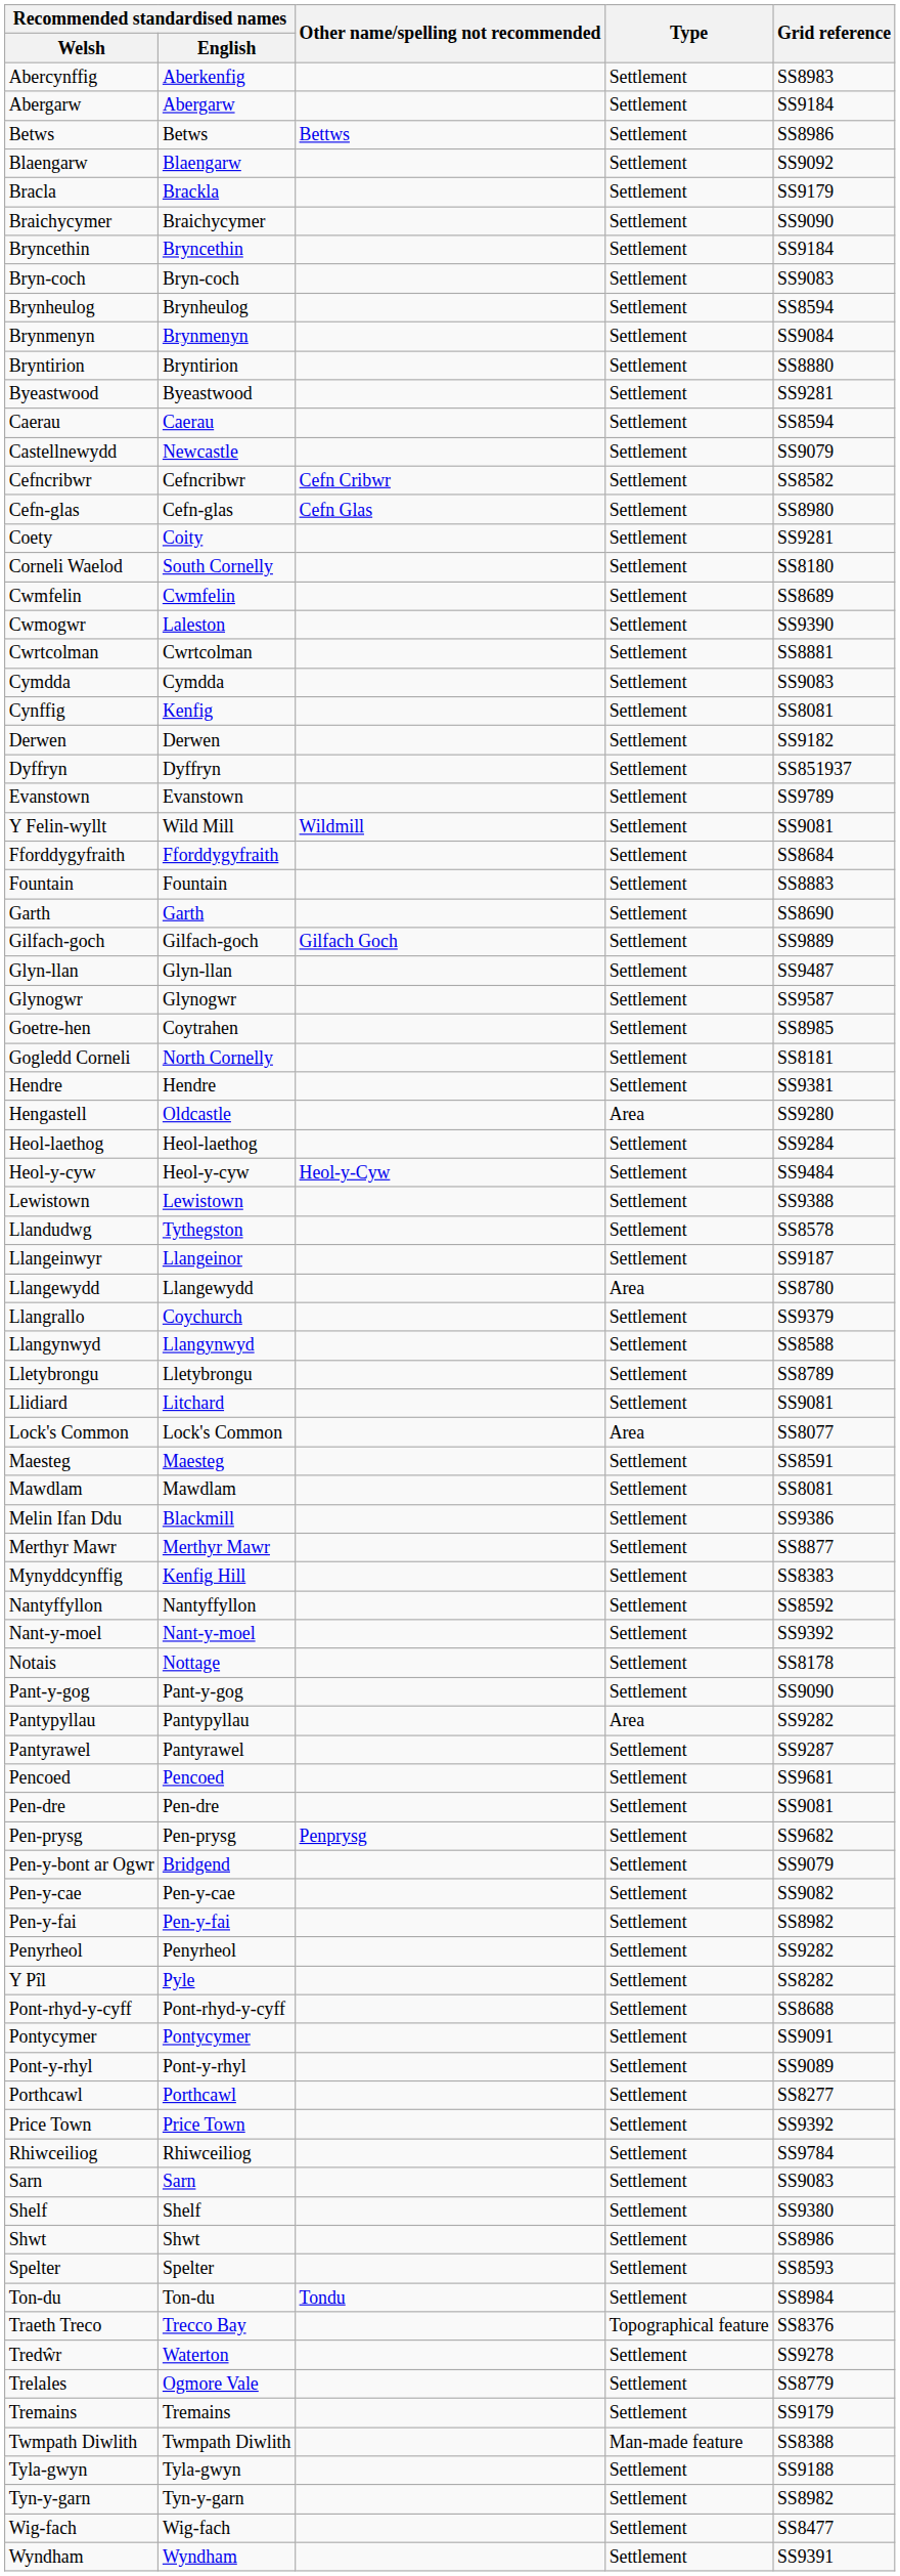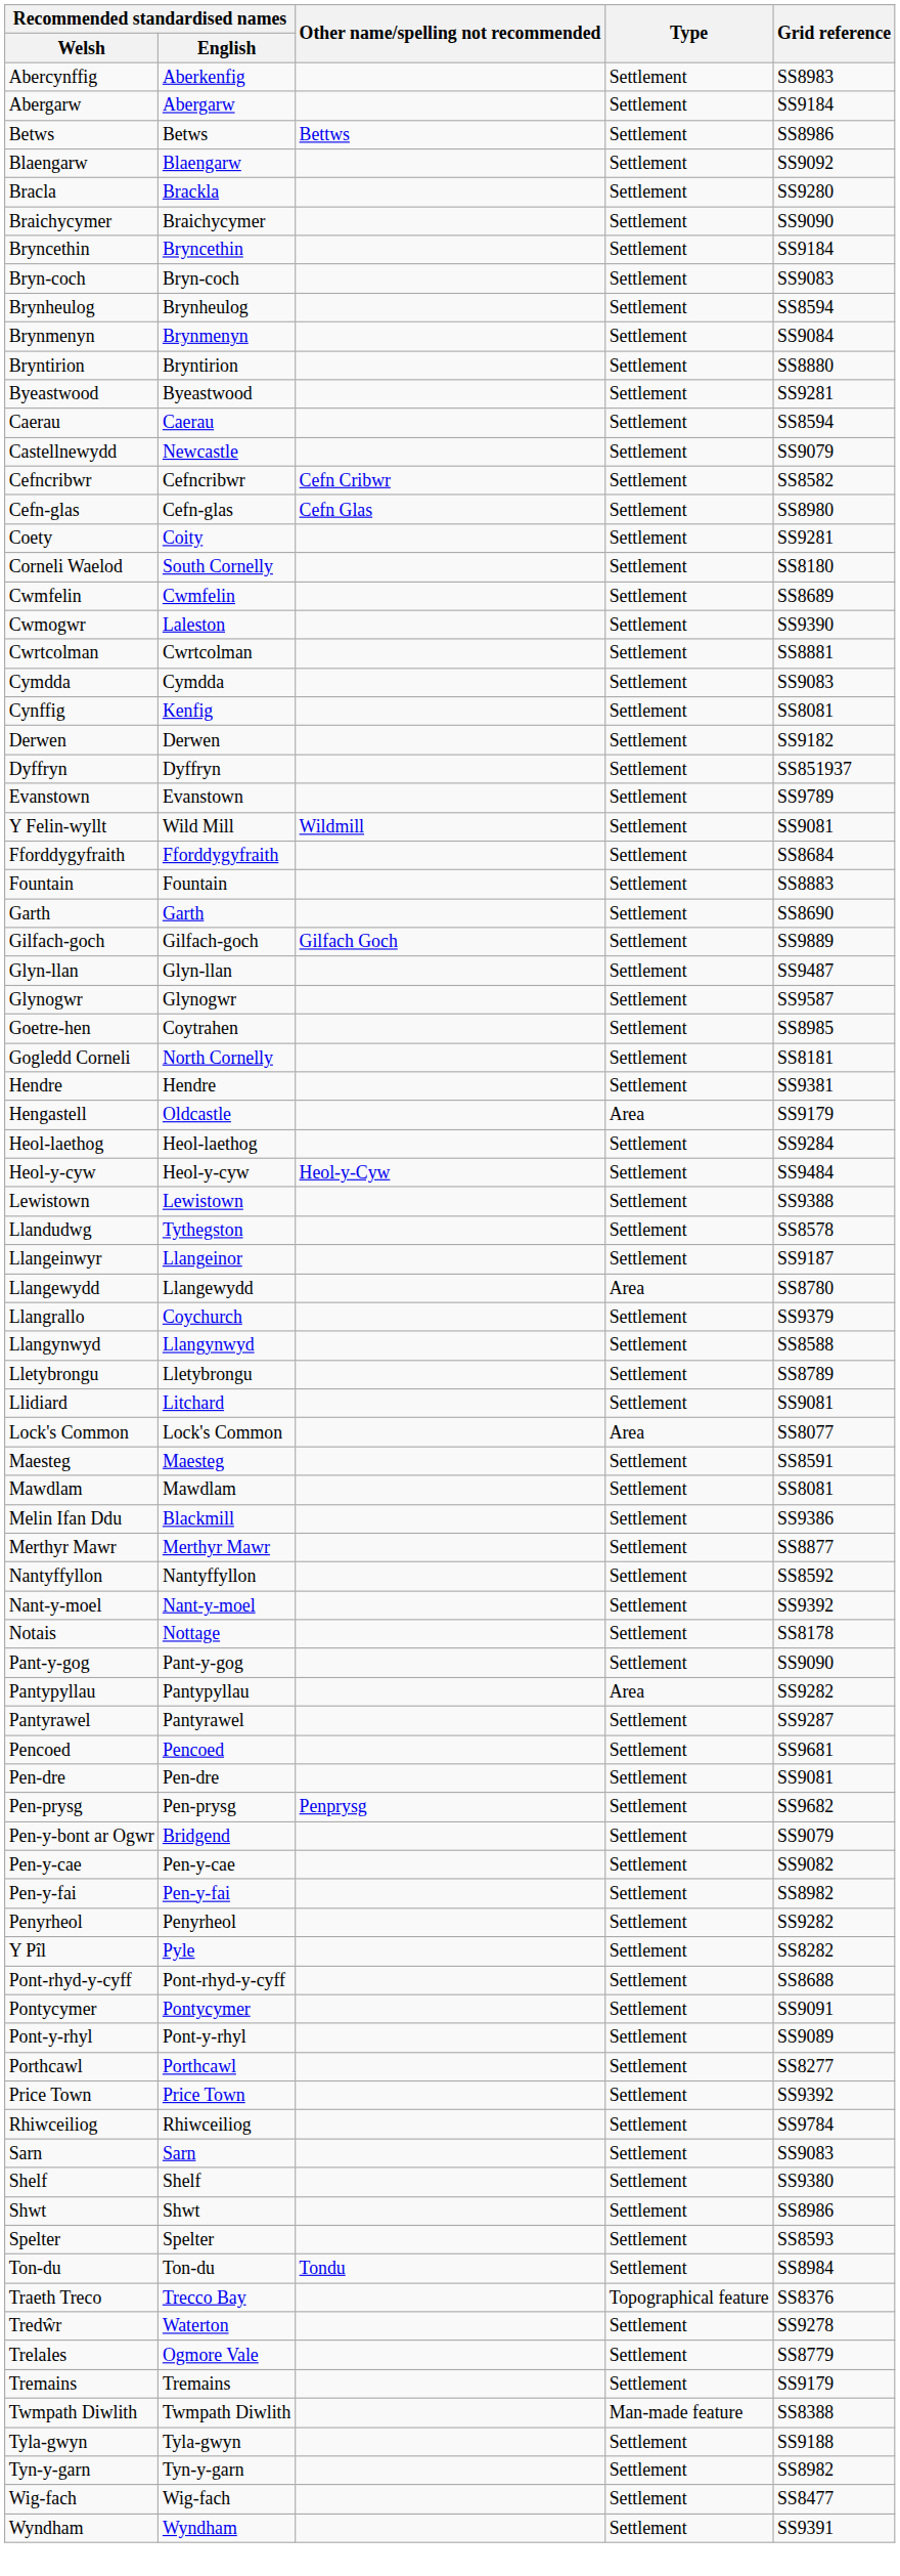Bracla | Grid reference: SS9179 -> SS9280
Hengastell | Grid reference: SS9280 -> SS9179
- row: Mynyddcynffig | Kenfig Hill | Settlement | SS8383
